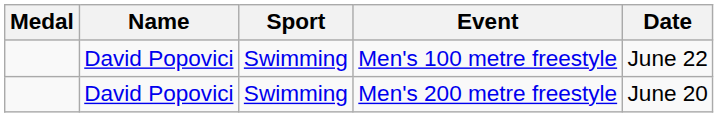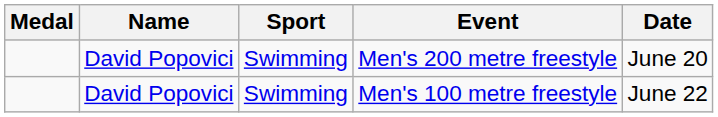rows swapped: Men's 200 metre freestyle <-> Men's 100 metre freestyle
